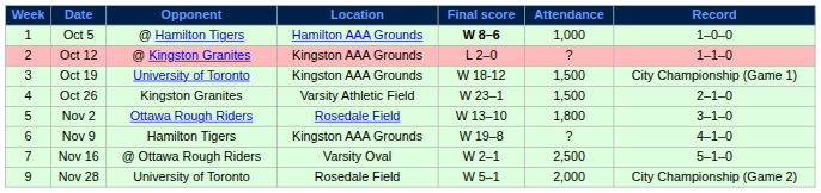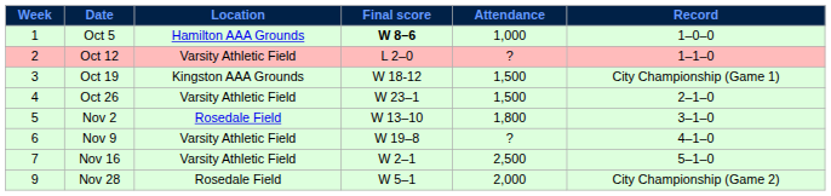- column: Opponent | @ Hamilton Tigers | @ Kingston Granites | University of Toronto | Kingston Granites | Ottawa Rough Riders | Hamilton Tigers | @ Ottawa Rough Riders | University of Toronto
Oct 12 | Location: Kingston AAA Grounds -> Varsity Athletic Field
Nov 9 | Location: Kingston AAA Grounds -> Varsity Athletic Field
Nov 16 | Location: Varsity Oval -> Varsity Athletic Field
